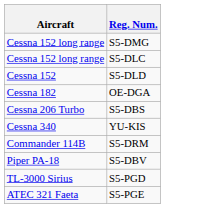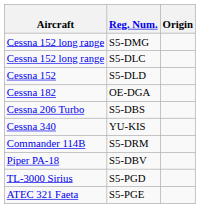+ column: Origin
